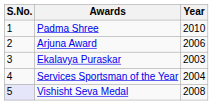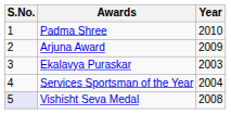Arjuna Award | Year: 2006 -> 2009
